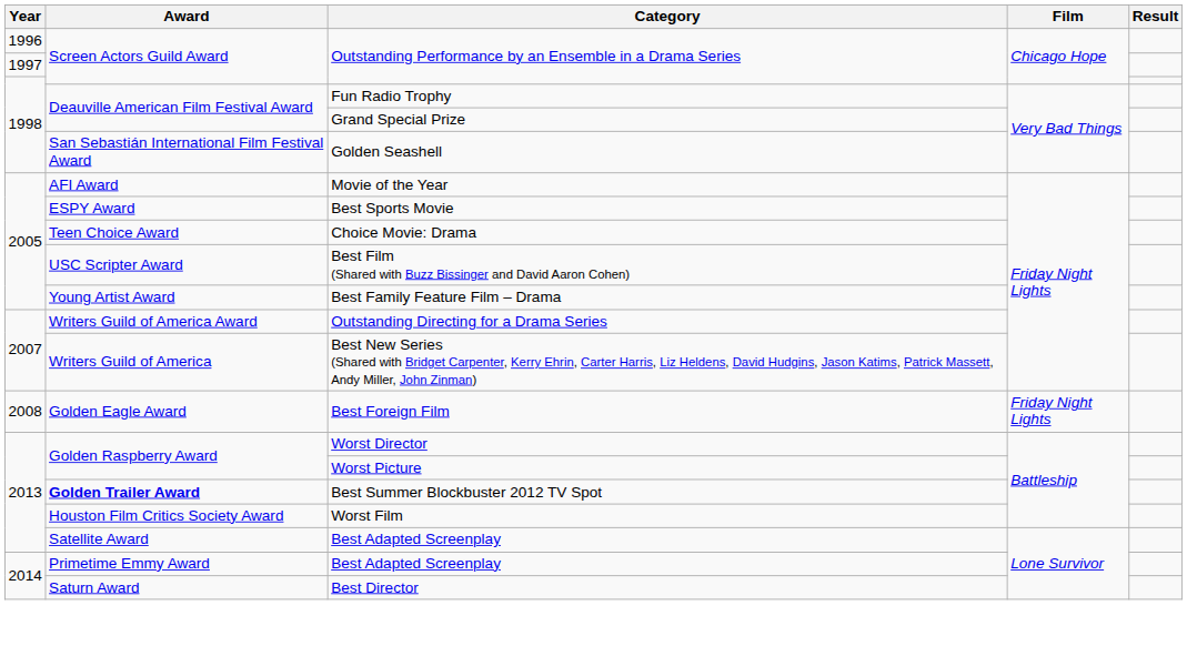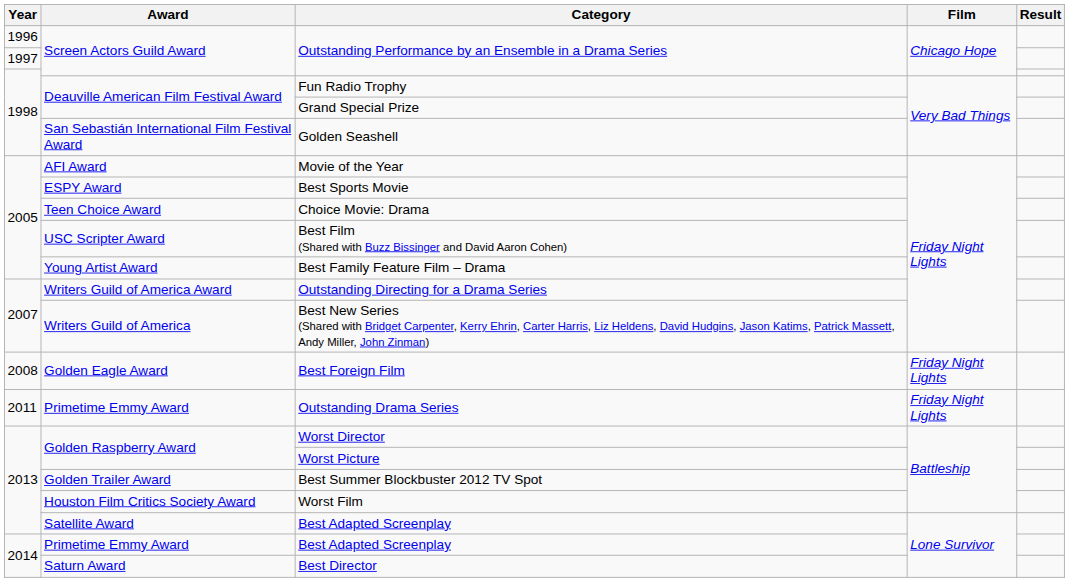+ row: 2011 | Primetime Emmy Award | Outstanding Drama Series | Friday Night Lights
Best Summer Blockbuster 2012 TV Spot | Award: bold -> normal
